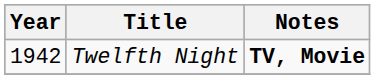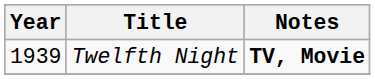Twelfth Night | Year: 1942 -> 1939
